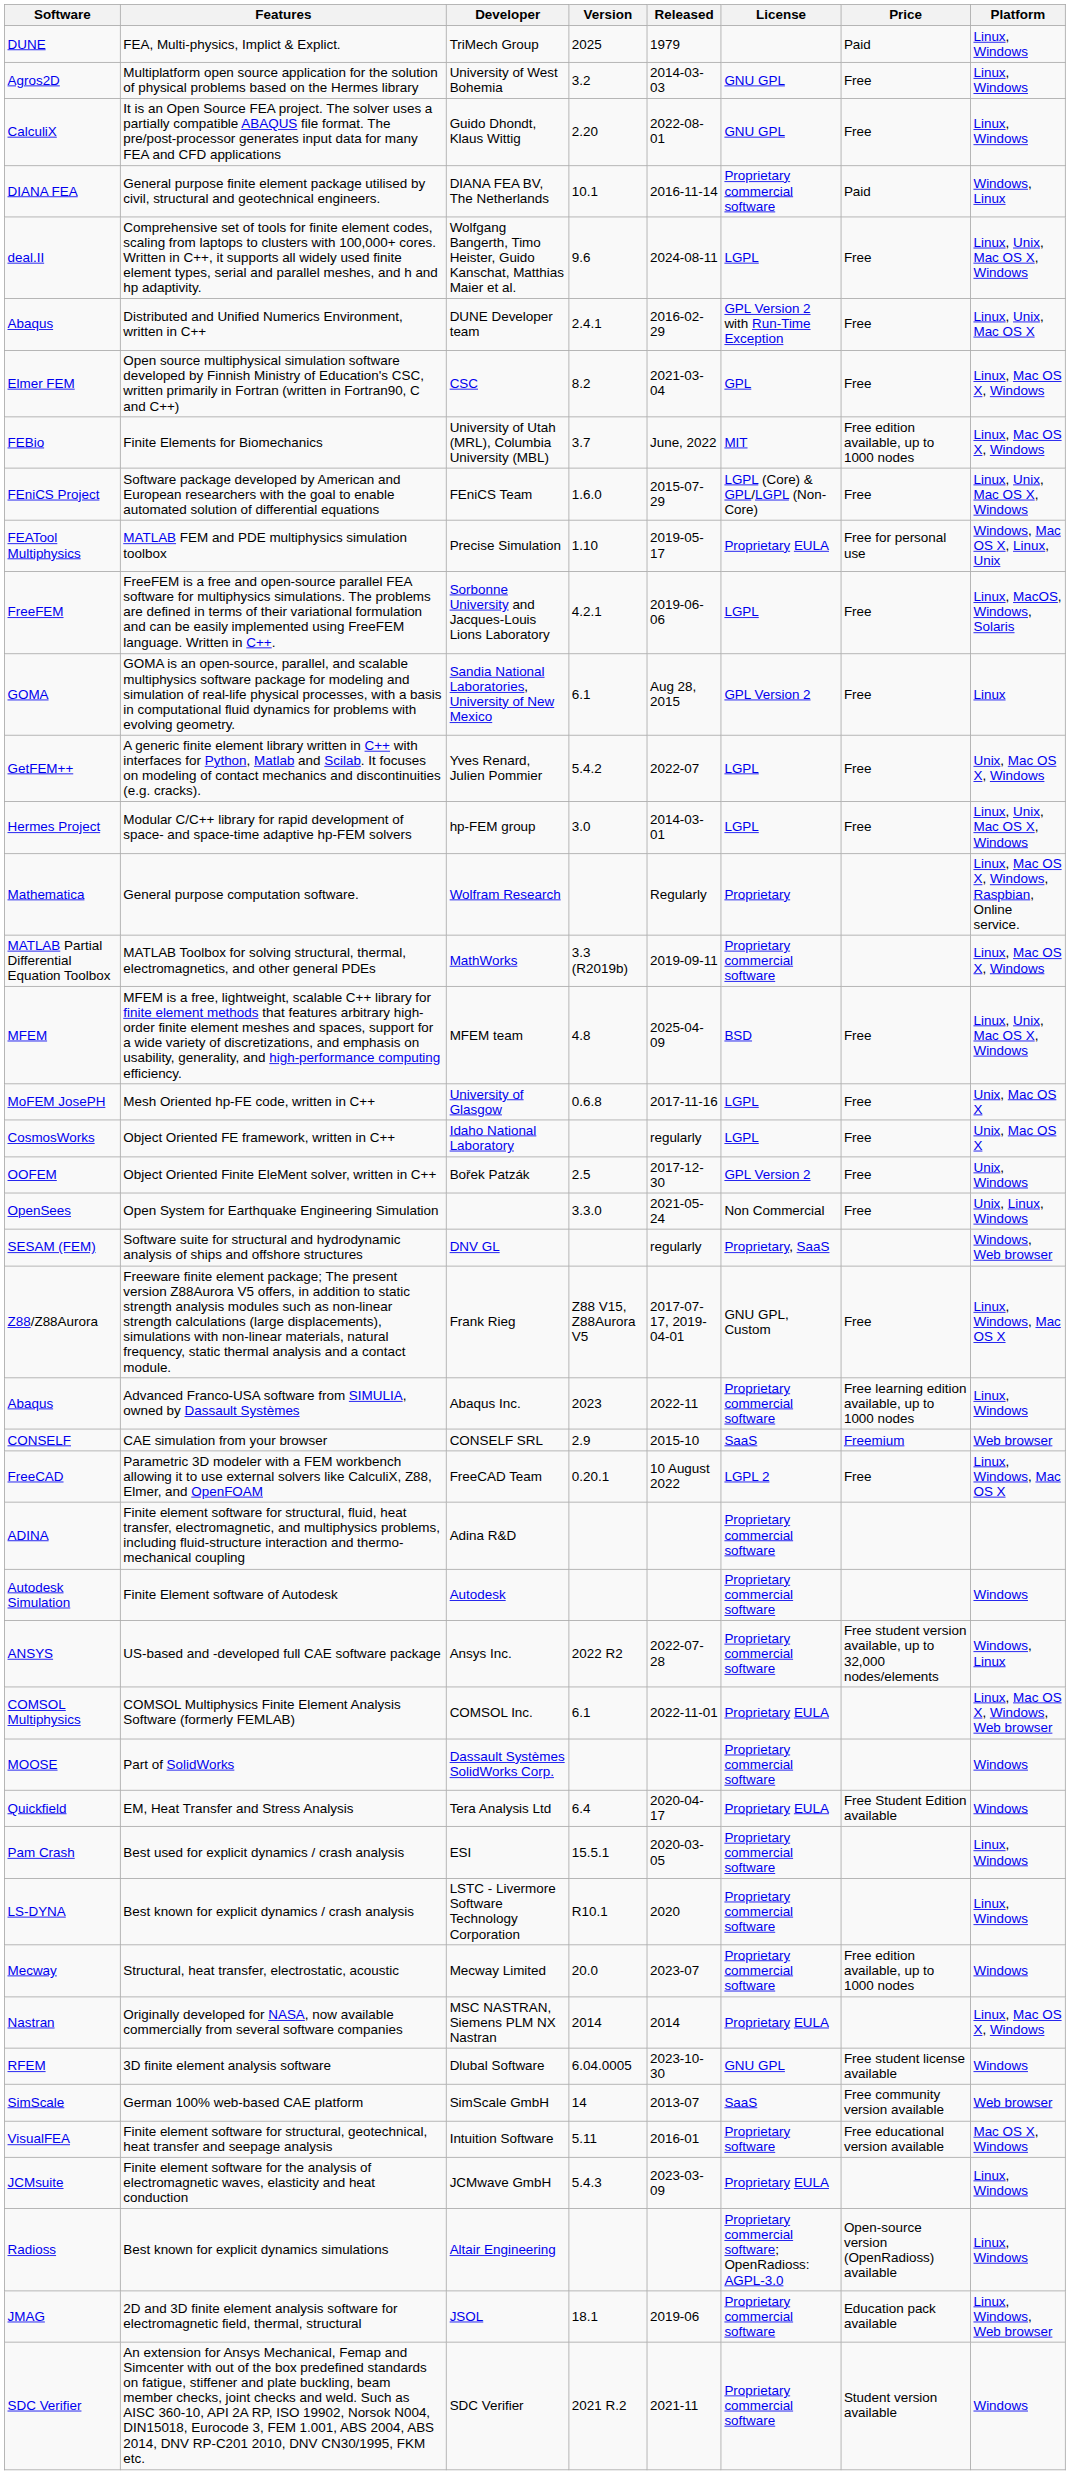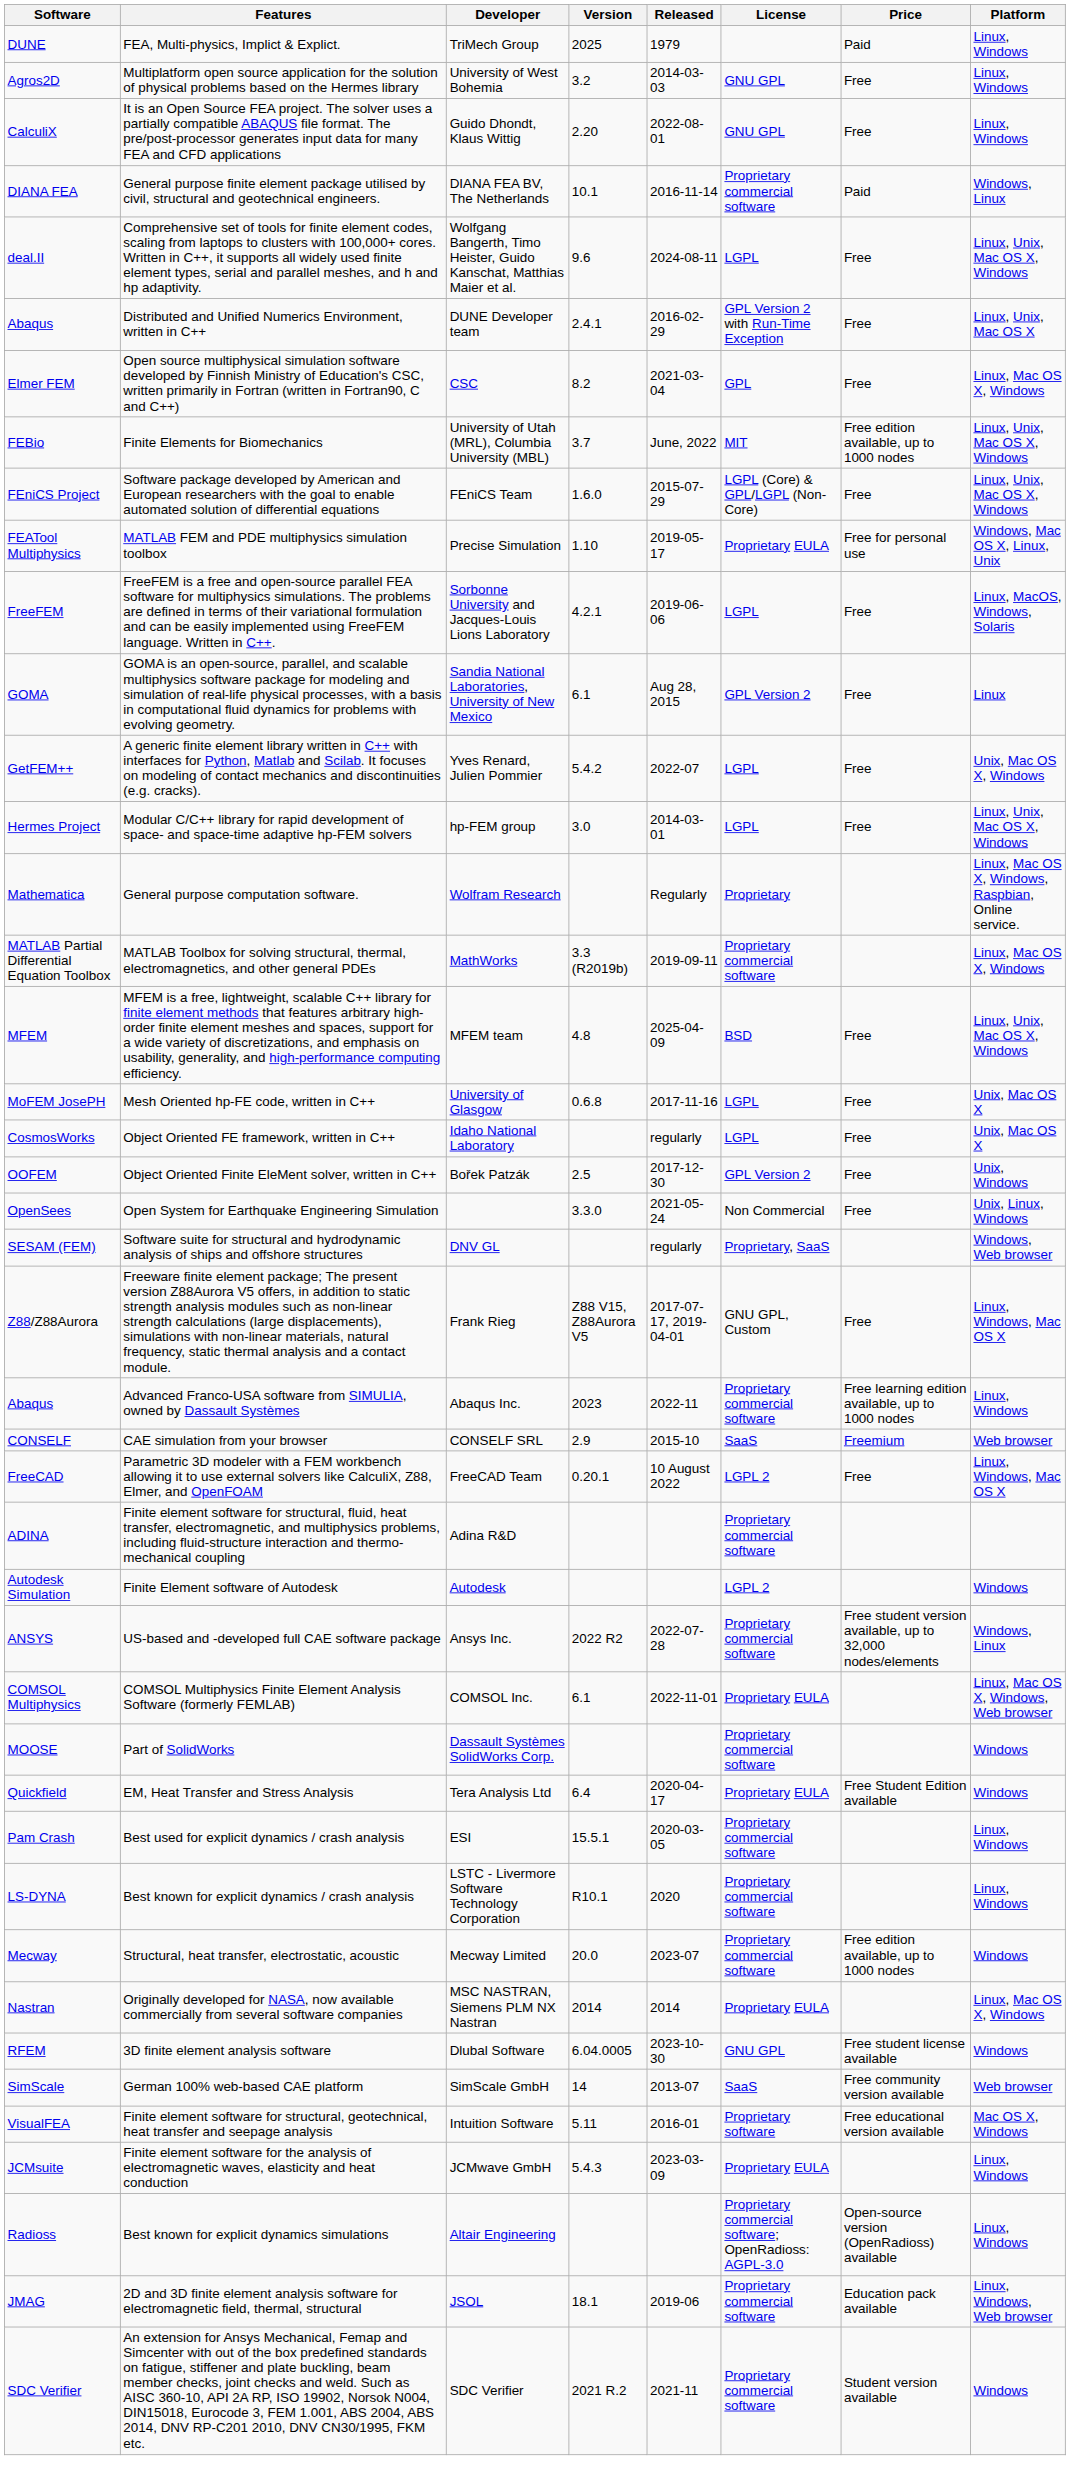Finite Elements for Biomechanics | Platform: Linux, Mac OS X, Windows -> Linux, Unix, Mac OS X, Windows
Finite Element software of Autodesk | License: Proprietary commercial software -> LGPL 2
